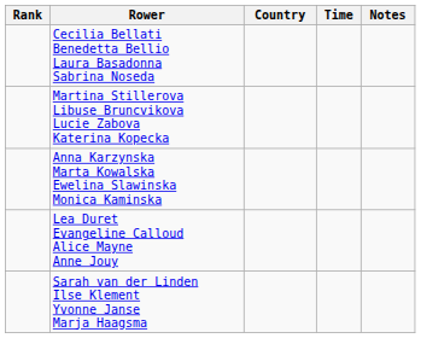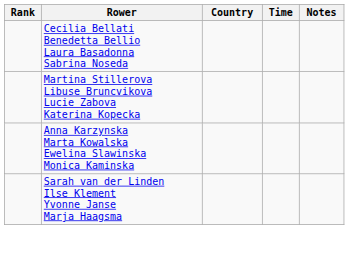- row: Lea Duret Evangeline Calloud Alice Mayne Anne Jouy
